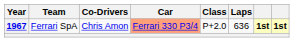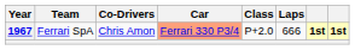1967 | Laps: 636 -> 666
